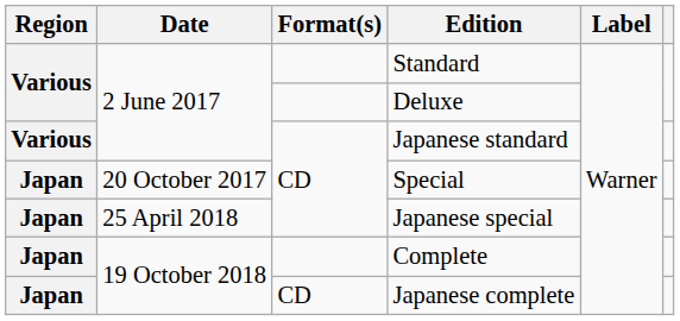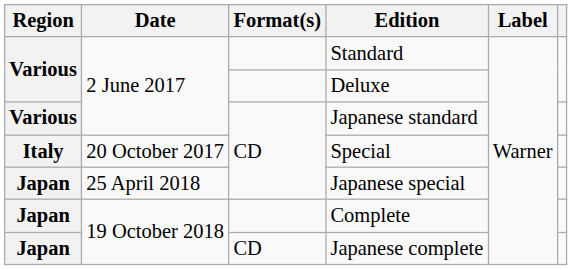Special | Region: Japan -> Italy
